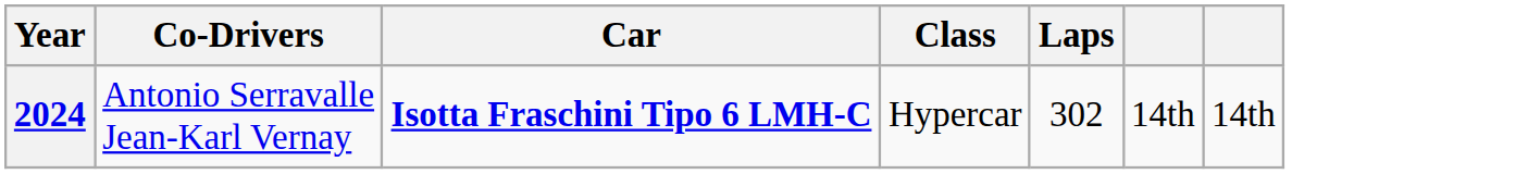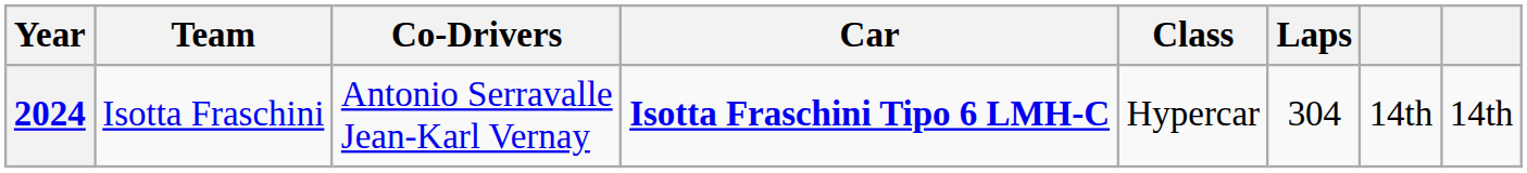+ column: Team | Isotta Fraschini
2024 | Laps: 302 -> 304
